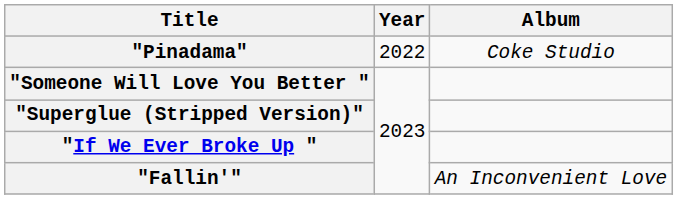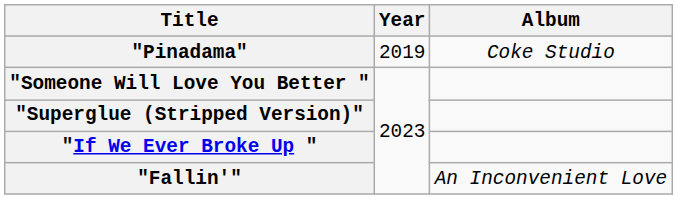"Pinadama" | Year: 2022 -> 2019
